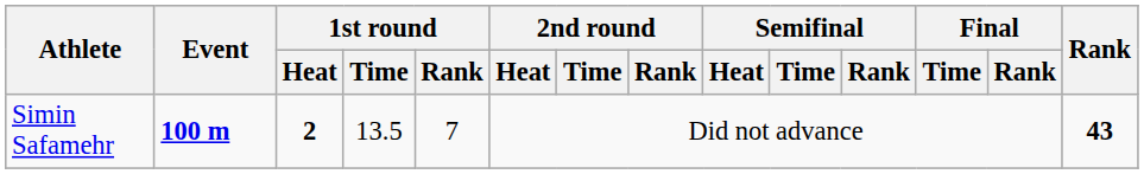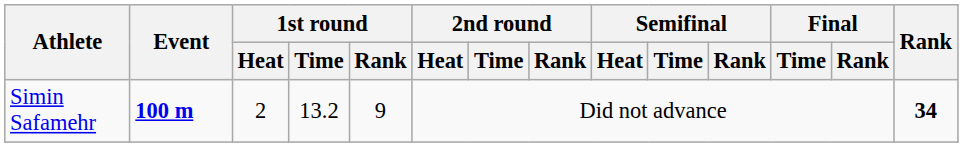Simin Safamehr | 1st round / Heat: bold -> normal
Simin Safamehr | 1st round / Time: 13.5 -> 13.2
Simin Safamehr | 1st round / Rank: 7 -> 9
Simin Safamehr | Rank: 43 -> 34
